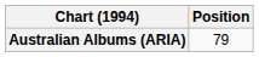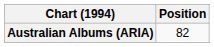Australian Albums (ARIA) | Position: 79 -> 82
